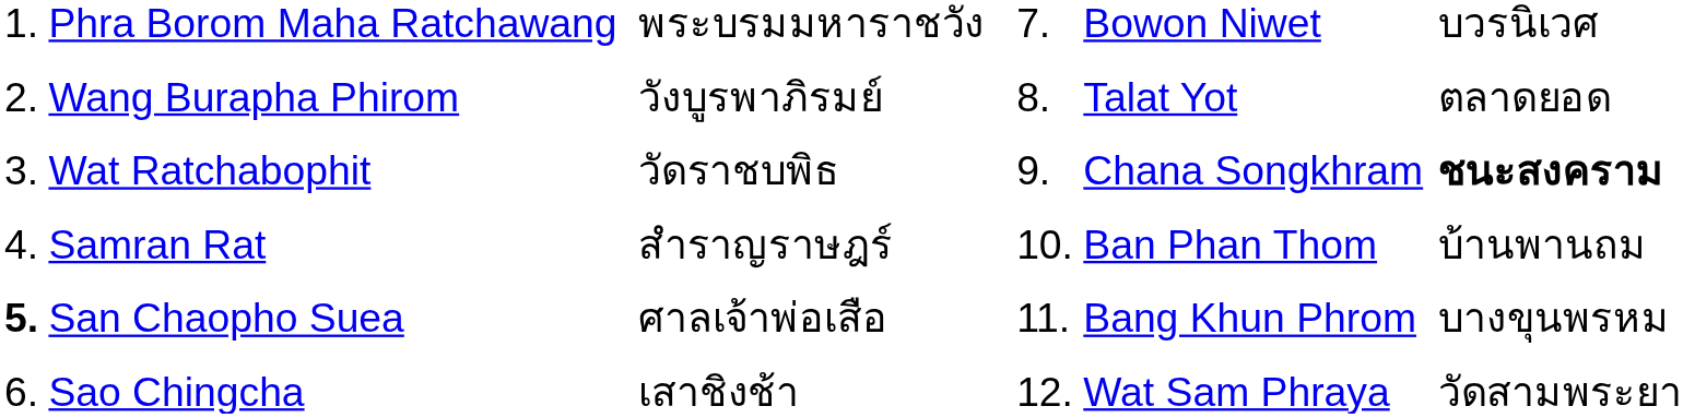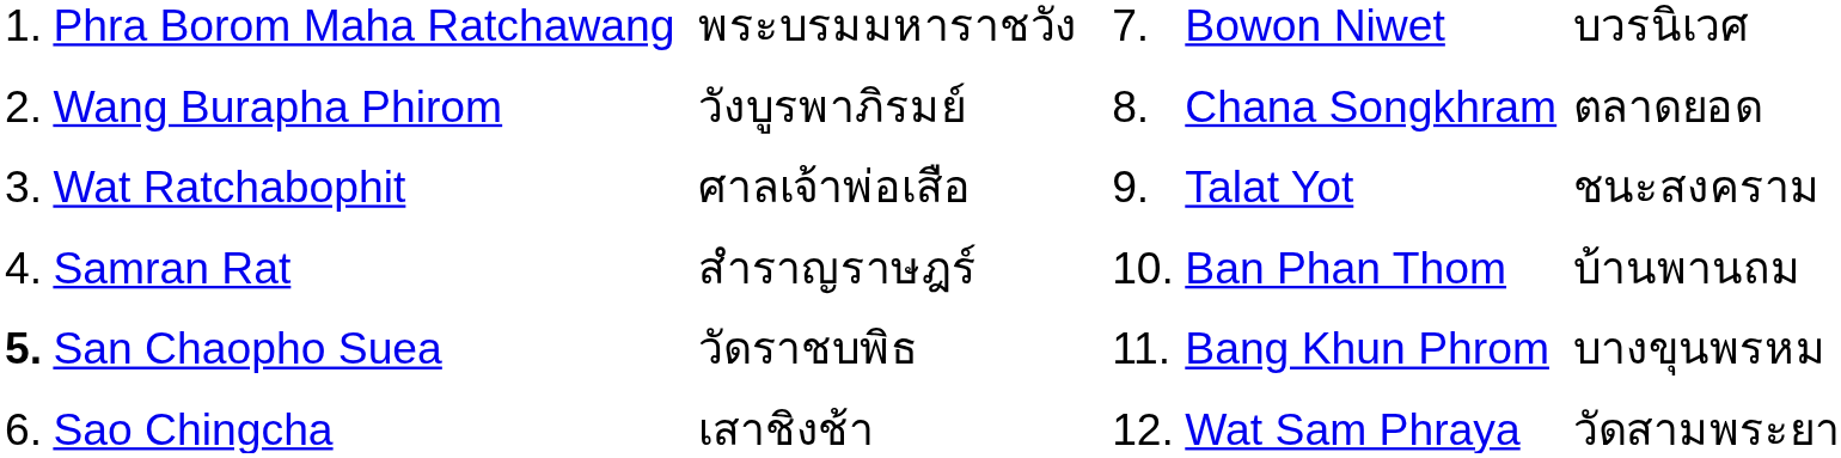Wang Burapha Phirom | column 6: Talat Yot -> Chana Songkhram
Wat Ratchabophit | column 3: วัดราชบพิธ -> ศาลเจ้าพ่อเสือ
Wat Ratchabophit | column 6: Chana Songkhram -> Talat Yot
Wat Ratchabophit | column 7: bold -> normal
San Chaopho Suea | column 3: ศาลเจ้าพ่อเสือ -> วัดราชบพิธ
